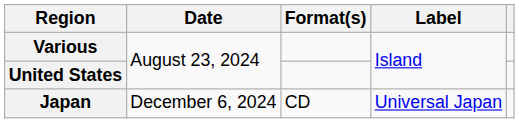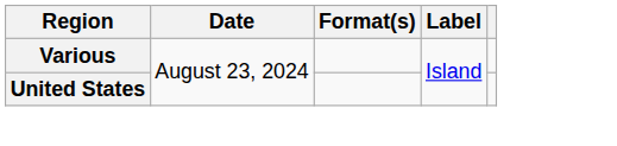- row: Japan | December 6, 2024 | CD | Universal Japan
